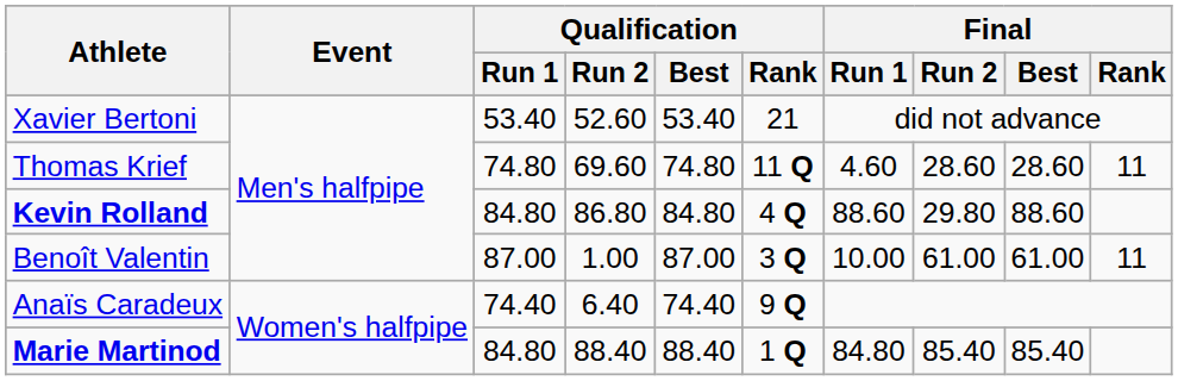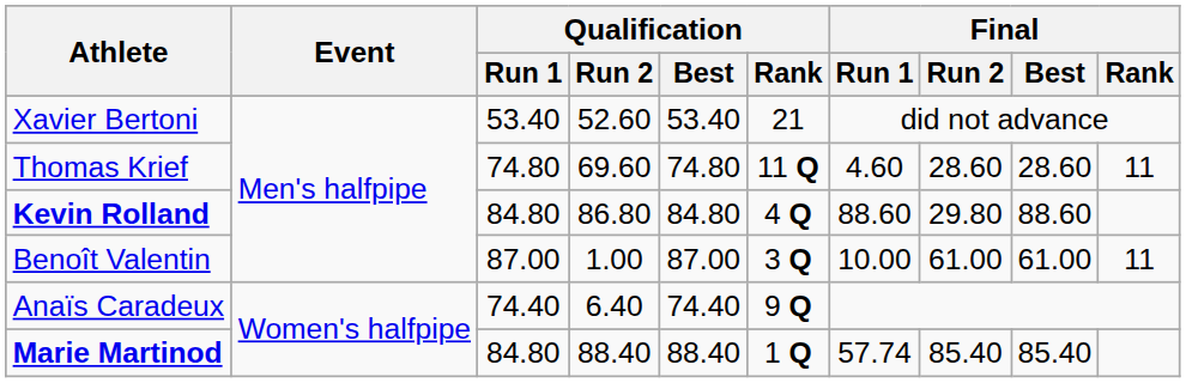Marie Martinod | Final / Run 1: 84.80 -> 57.74
